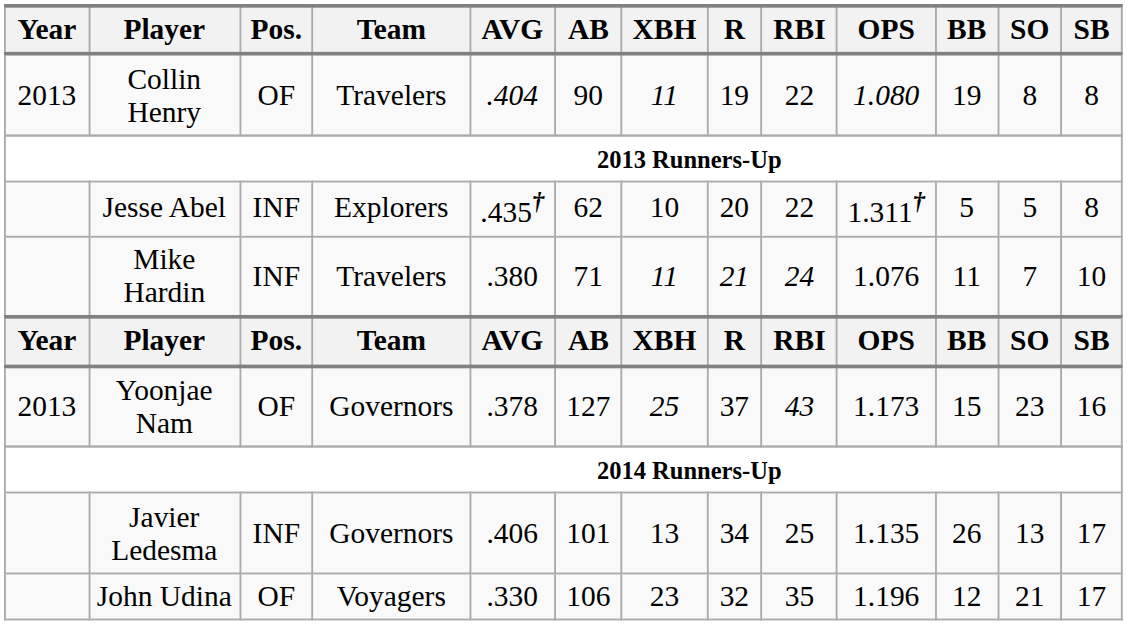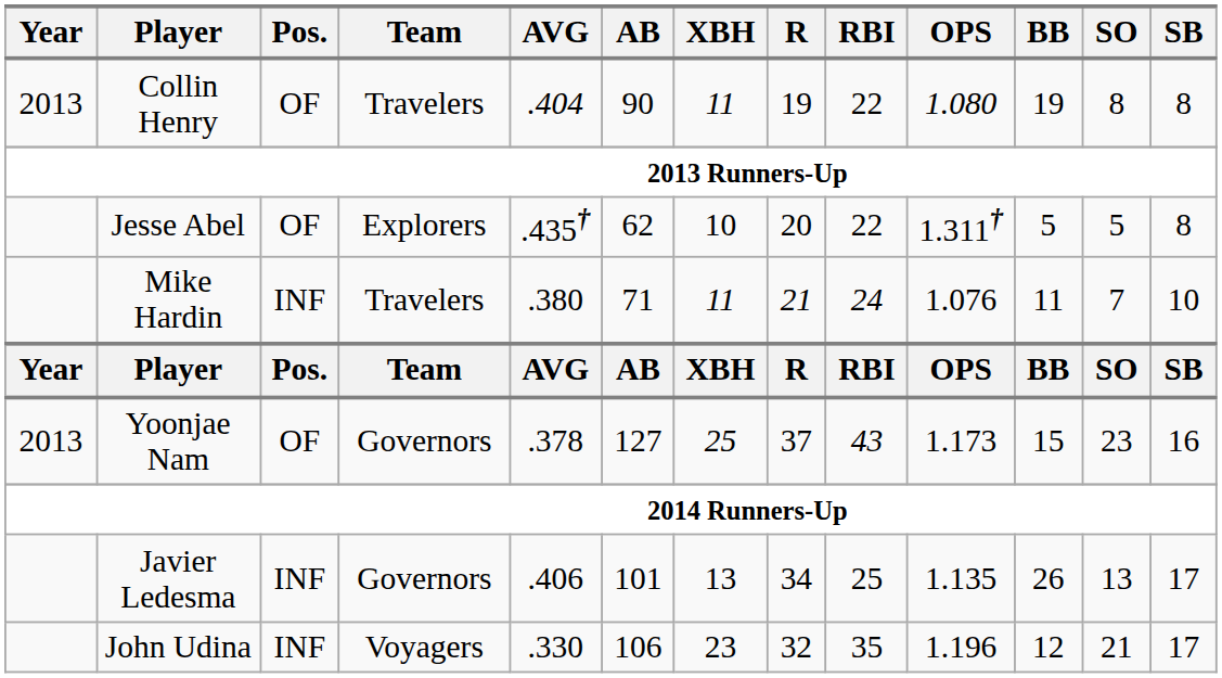Jesse Abel | Pos.: INF -> OF
John Udina | Pos.: OF -> INF
